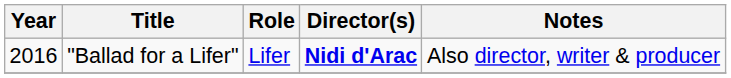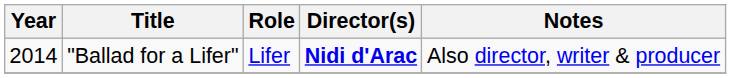"Ballad for a Lifer" | Year: 2016 -> 2014
